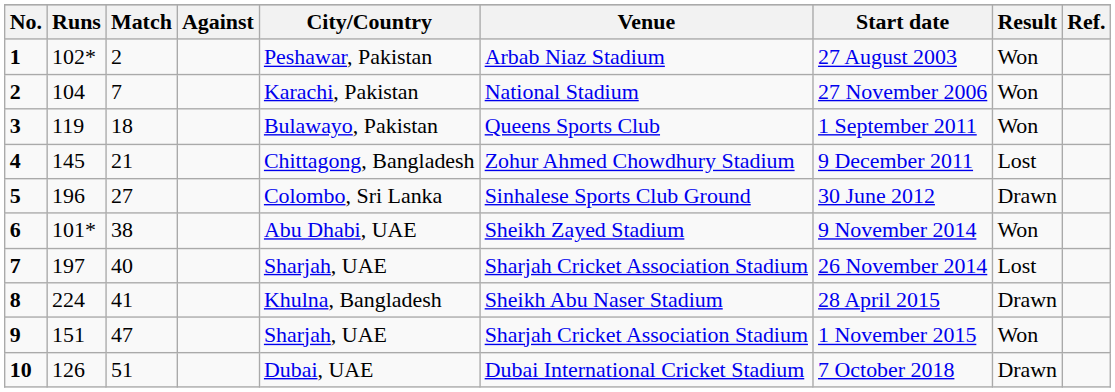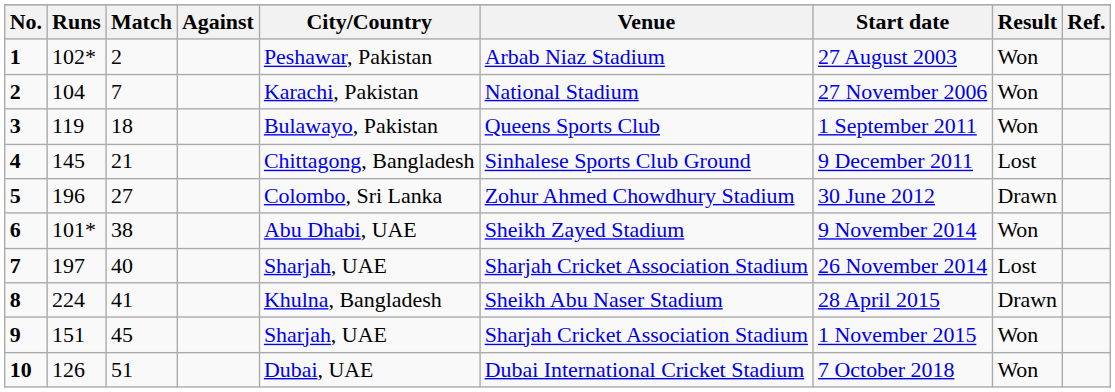4 | Venue: Zohur Ahmed Chowdhury Stadium -> Sinhalese Sports Club Ground
5 | Venue: Sinhalese Sports Club Ground -> Zohur Ahmed Chowdhury Stadium
9 | Match: 47 -> 45
10 | Result: Drawn -> Won
